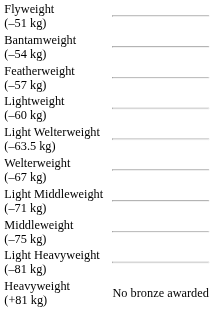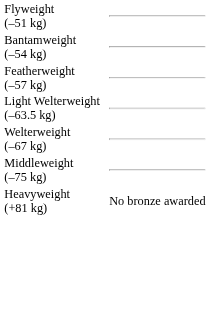- row: Lightweight (–60 kg)
- row: Light Middleweight (–71 kg)
- row: Light Heavyweight (–81 kg)
